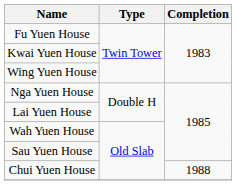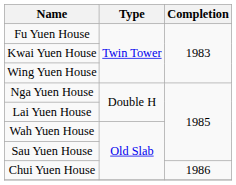Chui Yuen House | Completion: 1988 -> 1986
